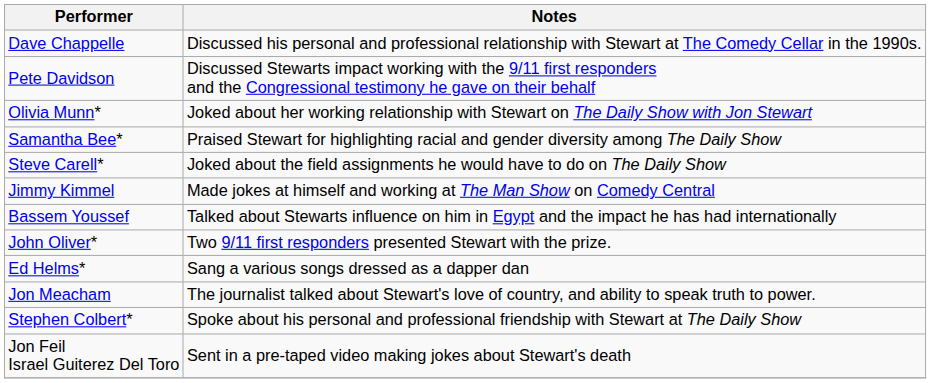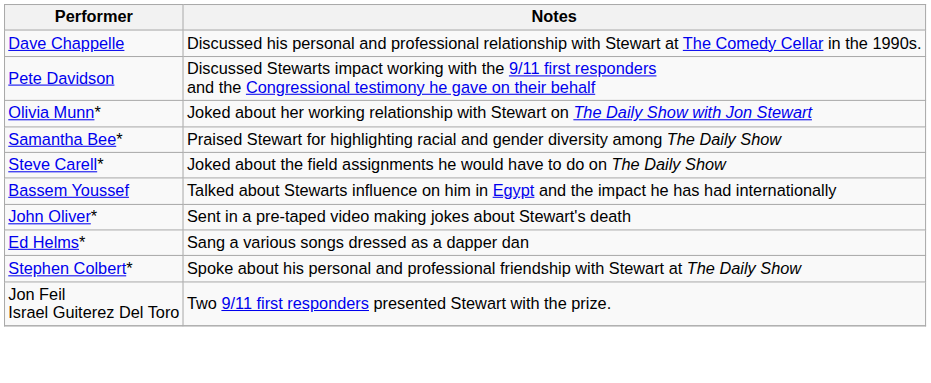- row: Jimmy Kimmel | Made jokes at himself and working at The Man Show on Comedy Central
John Oliver* | Notes: Two 9/11 first responders presented Stewart with the prize. -> Sent in a pre-taped video making jokes about Stewart's death
- row: Jon Meacham | The journalist talked about Stewart's love of country, and ability to speak truth to power.
Jon Feil Israel Guiterez Del Toro | Notes: Sent in a pre-taped video making jokes about Stewart's death -> Two 9/11 first responders presented Stewart with the prize.
